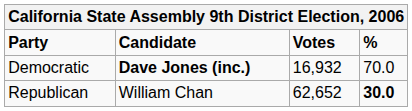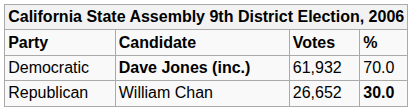Democratic | Votes: 16,932 -> 61,932
Republican | Votes: 62,652 -> 26,652
